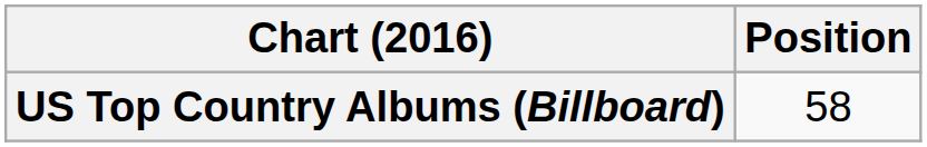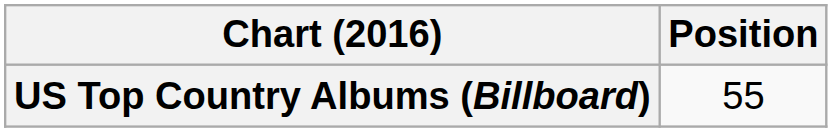US Top Country Albums (Billboard) | Position: 58 -> 55
